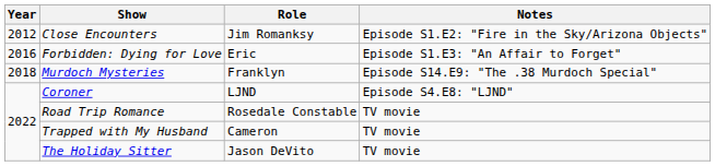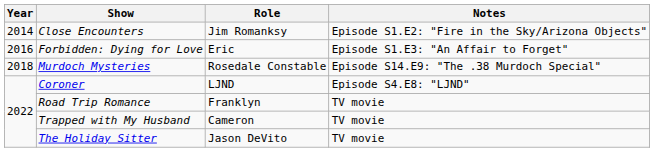Close Encounters | Year: 2012 -> 2014
Murdoch Mysteries | Role: Franklyn -> Rosedale Constable
Road Trip Romance | Role: Rosedale Constable -> Franklyn
